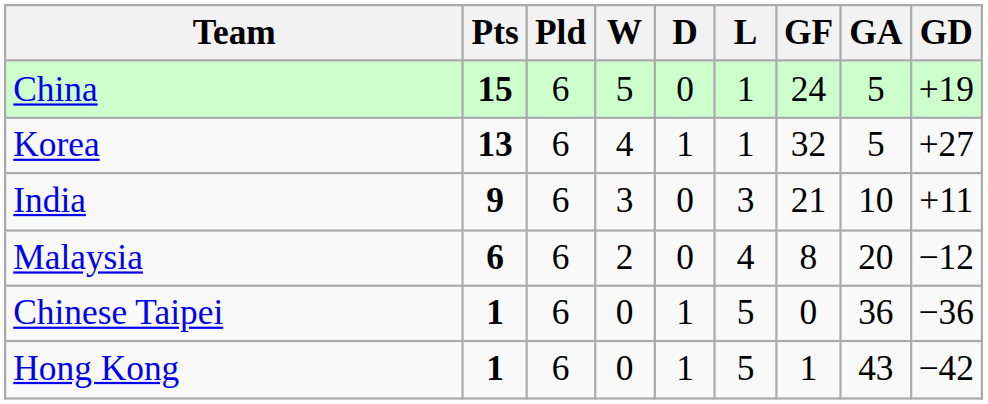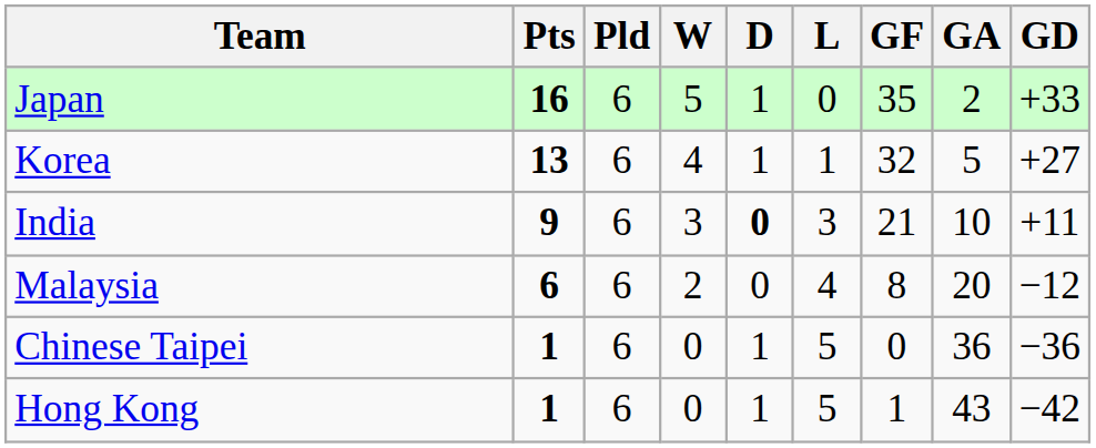+ row: Japan | 16 | 6 | 5 | 1 | 0 | 35 | 2 | +33
- row: China | 15 | 6 | 5 | 0 | 1 | 24 | 5 | +19
India | D: normal -> bold
